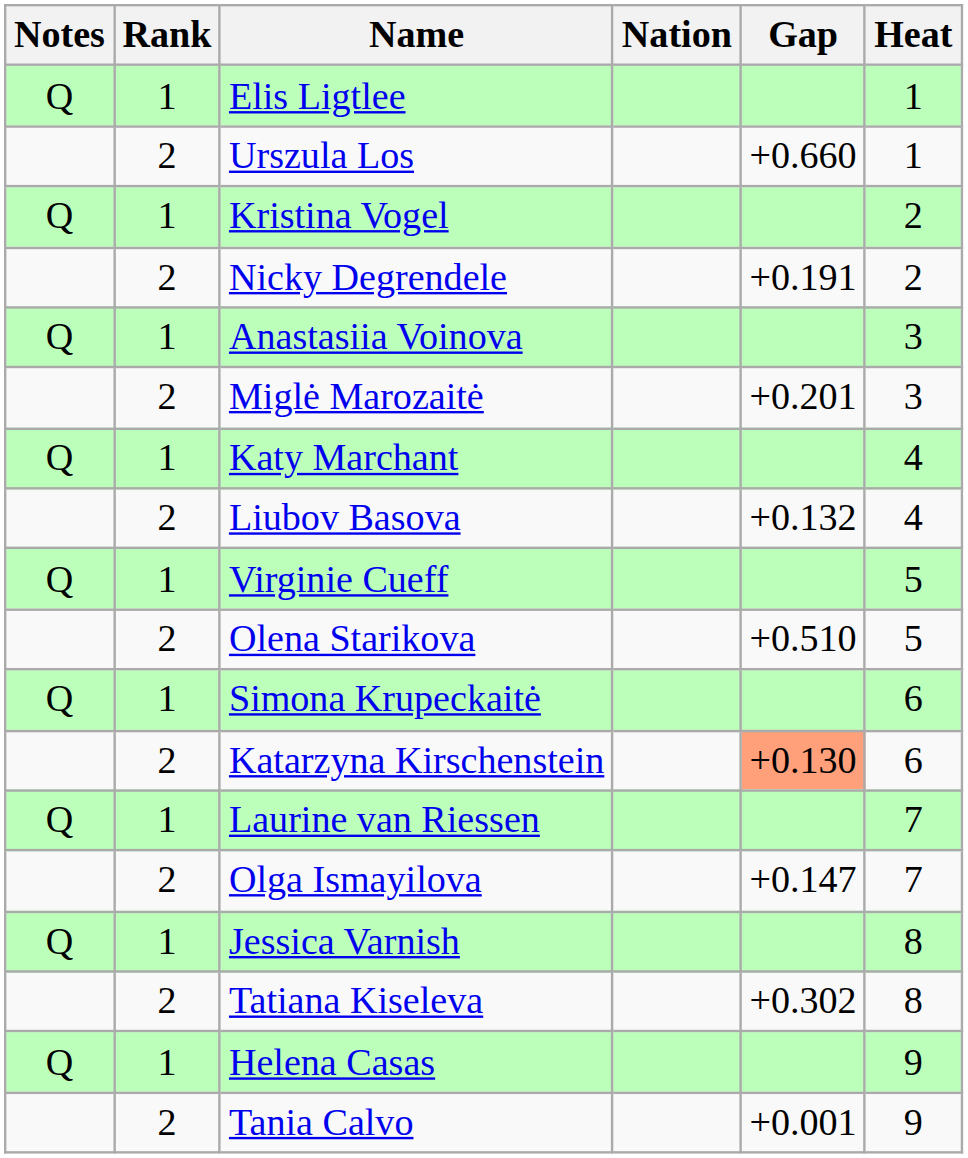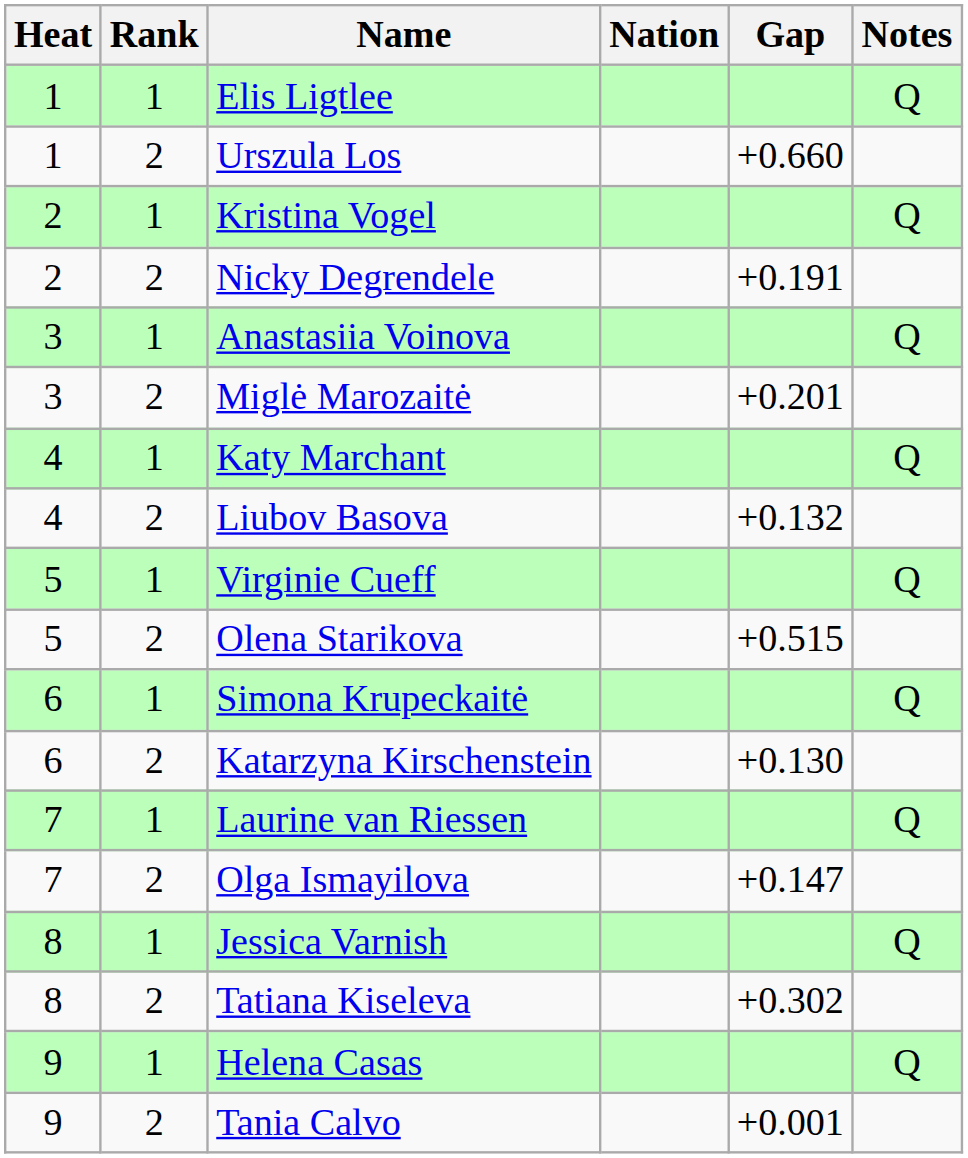columns swapped: Heat <-> Notes
Olena Starikova | Gap: +0.510 -> +0.515
Katarzyna Kirschenstein | Gap: lightsalmon background -> no background
